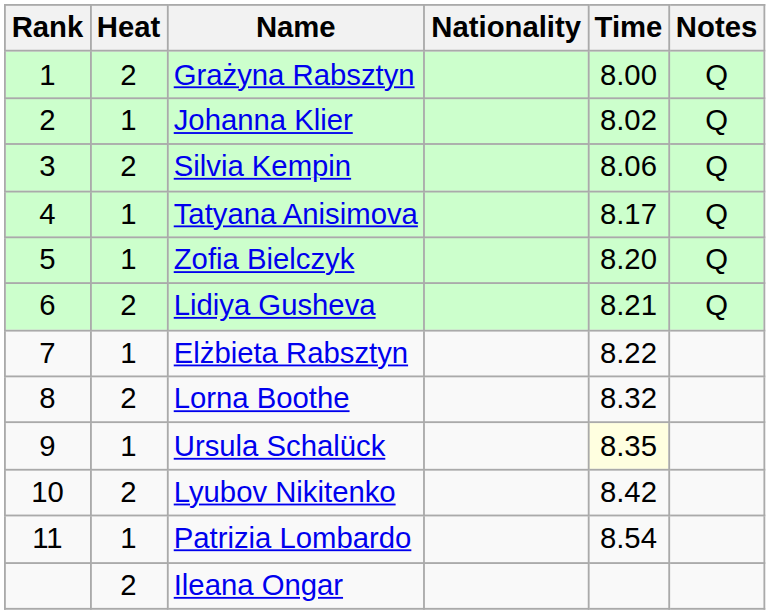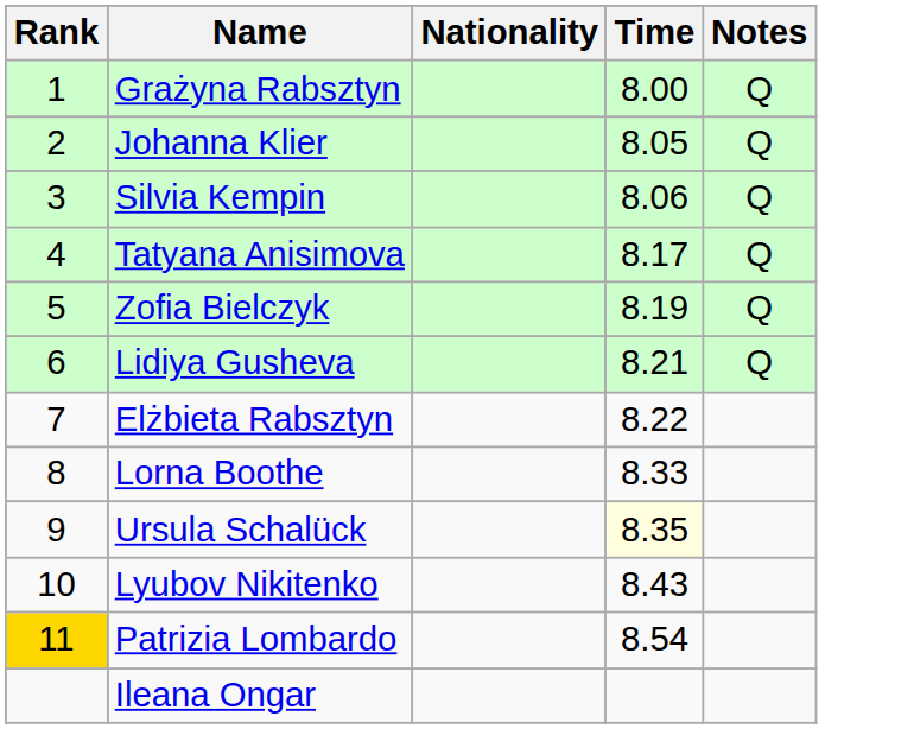- column: Heat | 2 | 1 | 2 | 1 | 1 | 2 | 1 | 2 | 1 | 2 | 1 | 2
Johanna Klier | Time: 8.02 -> 8.05
Zofia Bielczyk | Time: 8.20 -> 8.19
Lorna Boothe | Time: 8.32 -> 8.33
Lyubov Nikitenko | Time: 8.42 -> 8.43
Patrizia Lombardo | Rank: no background -> gold background
